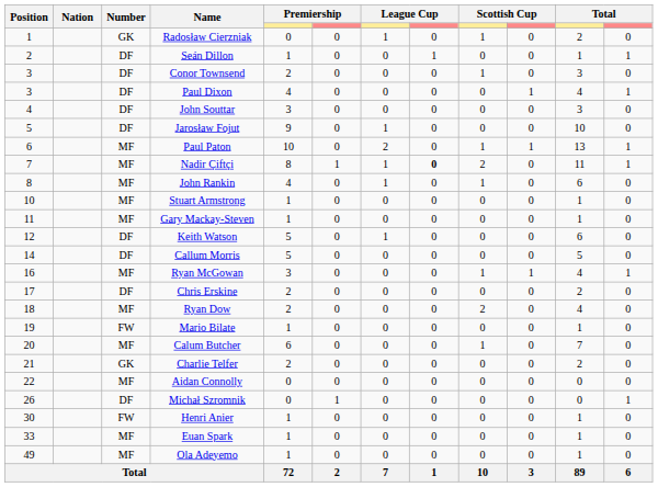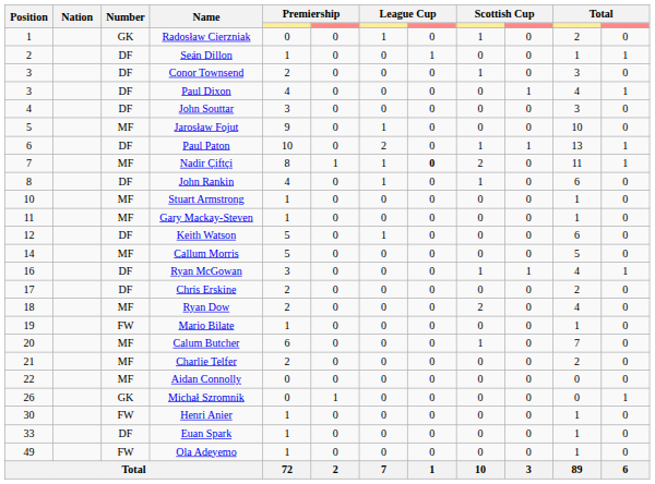Jarosław Fojut | Number: DF -> MF
Paul Paton | Number: MF -> DF
John Rankin | Number: MF -> DF
Callum Morris | Number: DF -> MF
Ryan McGowan | Number: MF -> DF
Charlie Telfer | Number: GK -> MF
Michał Szromnik | Number: DF -> GK
Euan Spark | Number: MF -> DF
Ola Adeyemo | Number: MF -> FW
